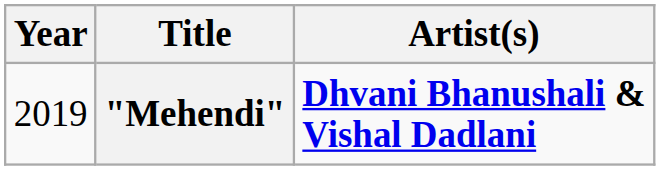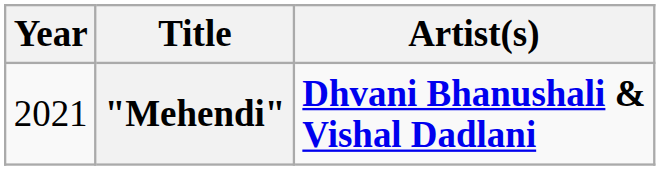"Mehendi" | Year: 2019 -> 2021
